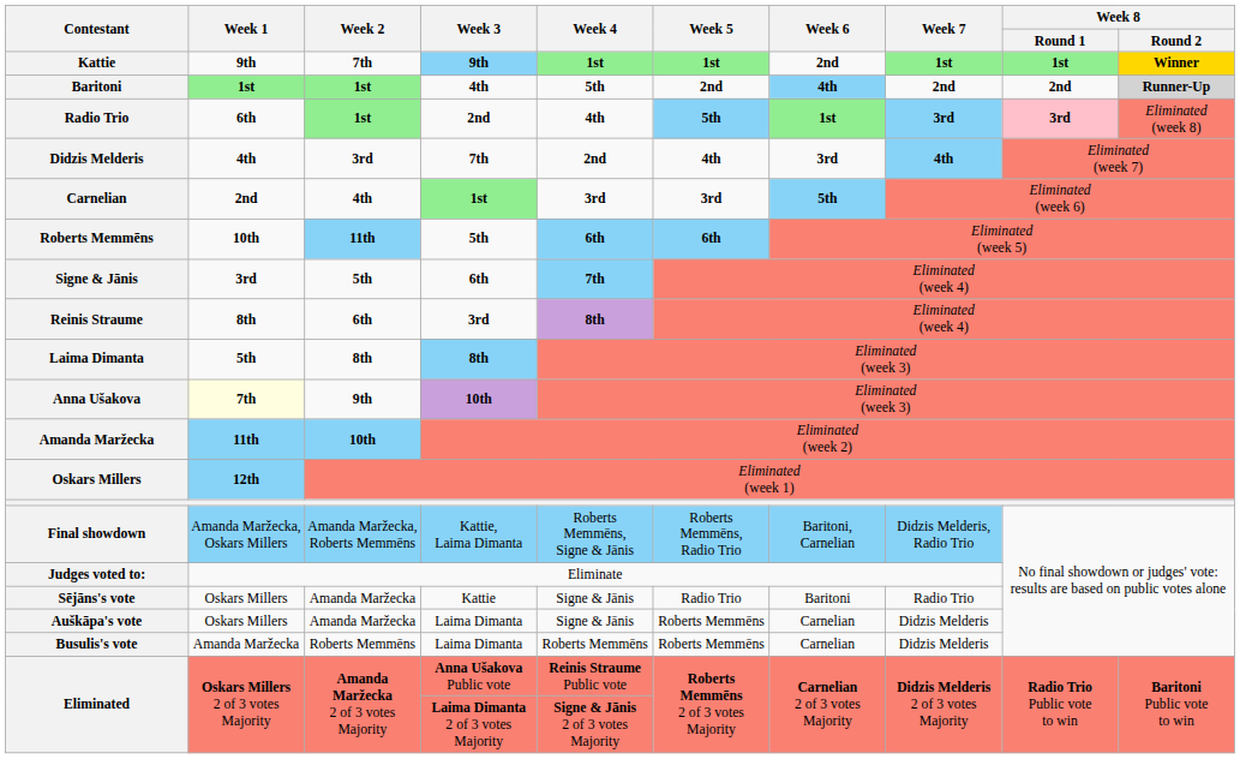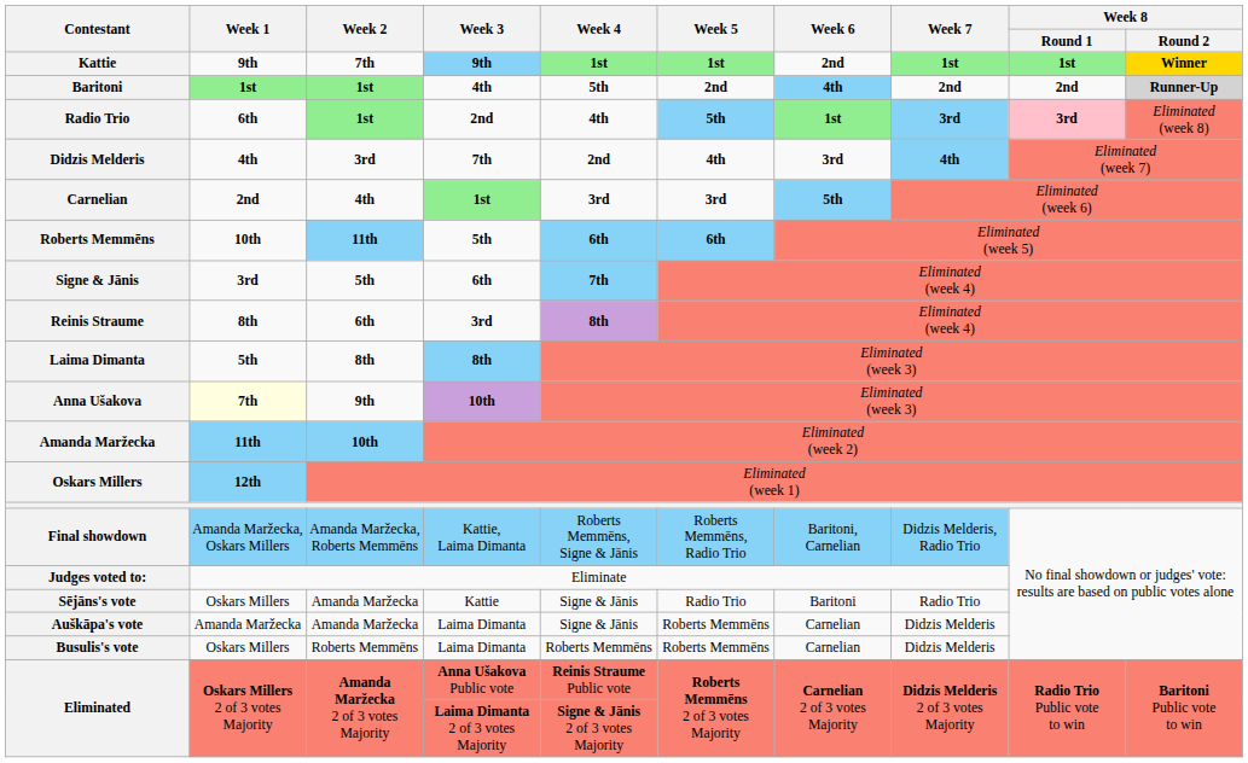Auškāpa's vote | Week 1: Oskars Millers -> Amanda Maržecka
Busulis's vote | Week 1: Amanda Maržecka -> Oskars Millers
